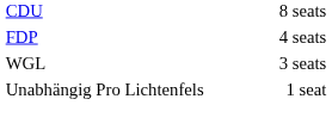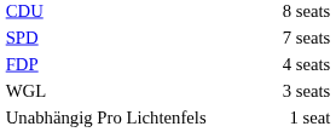+ row: SPD | 7 seats
